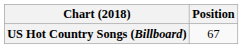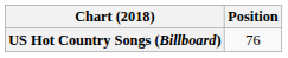US Hot Country Songs (Billboard) | Position: 67 -> 76
